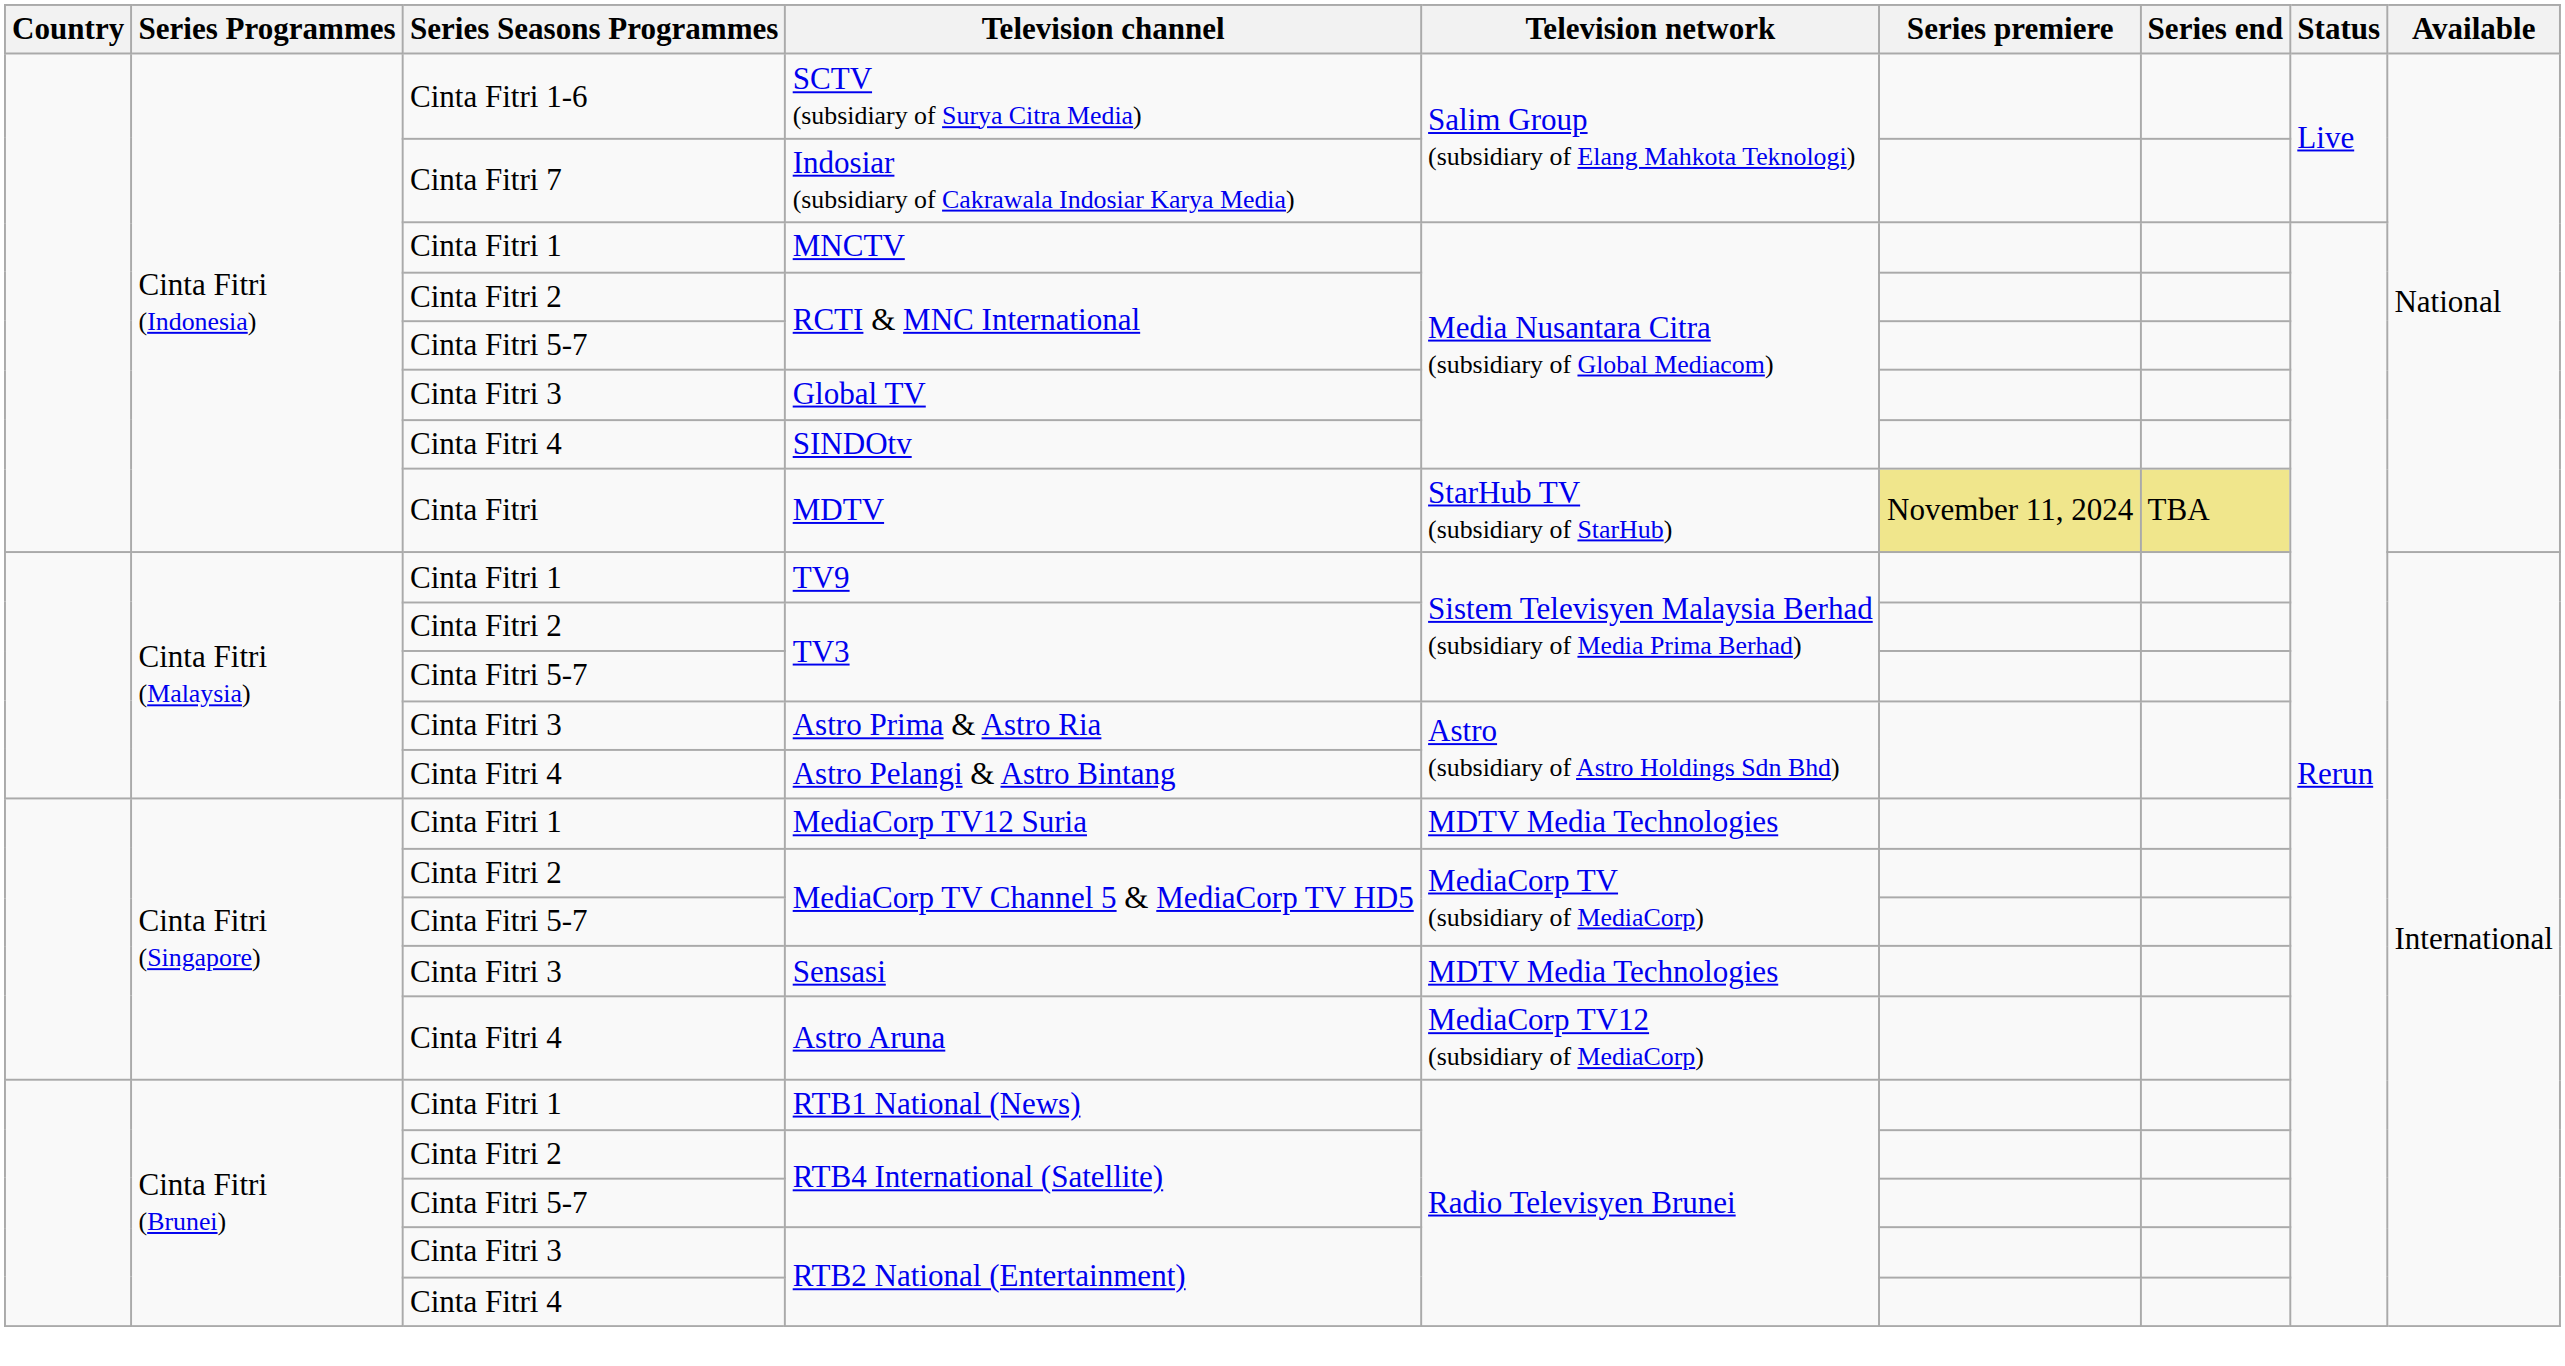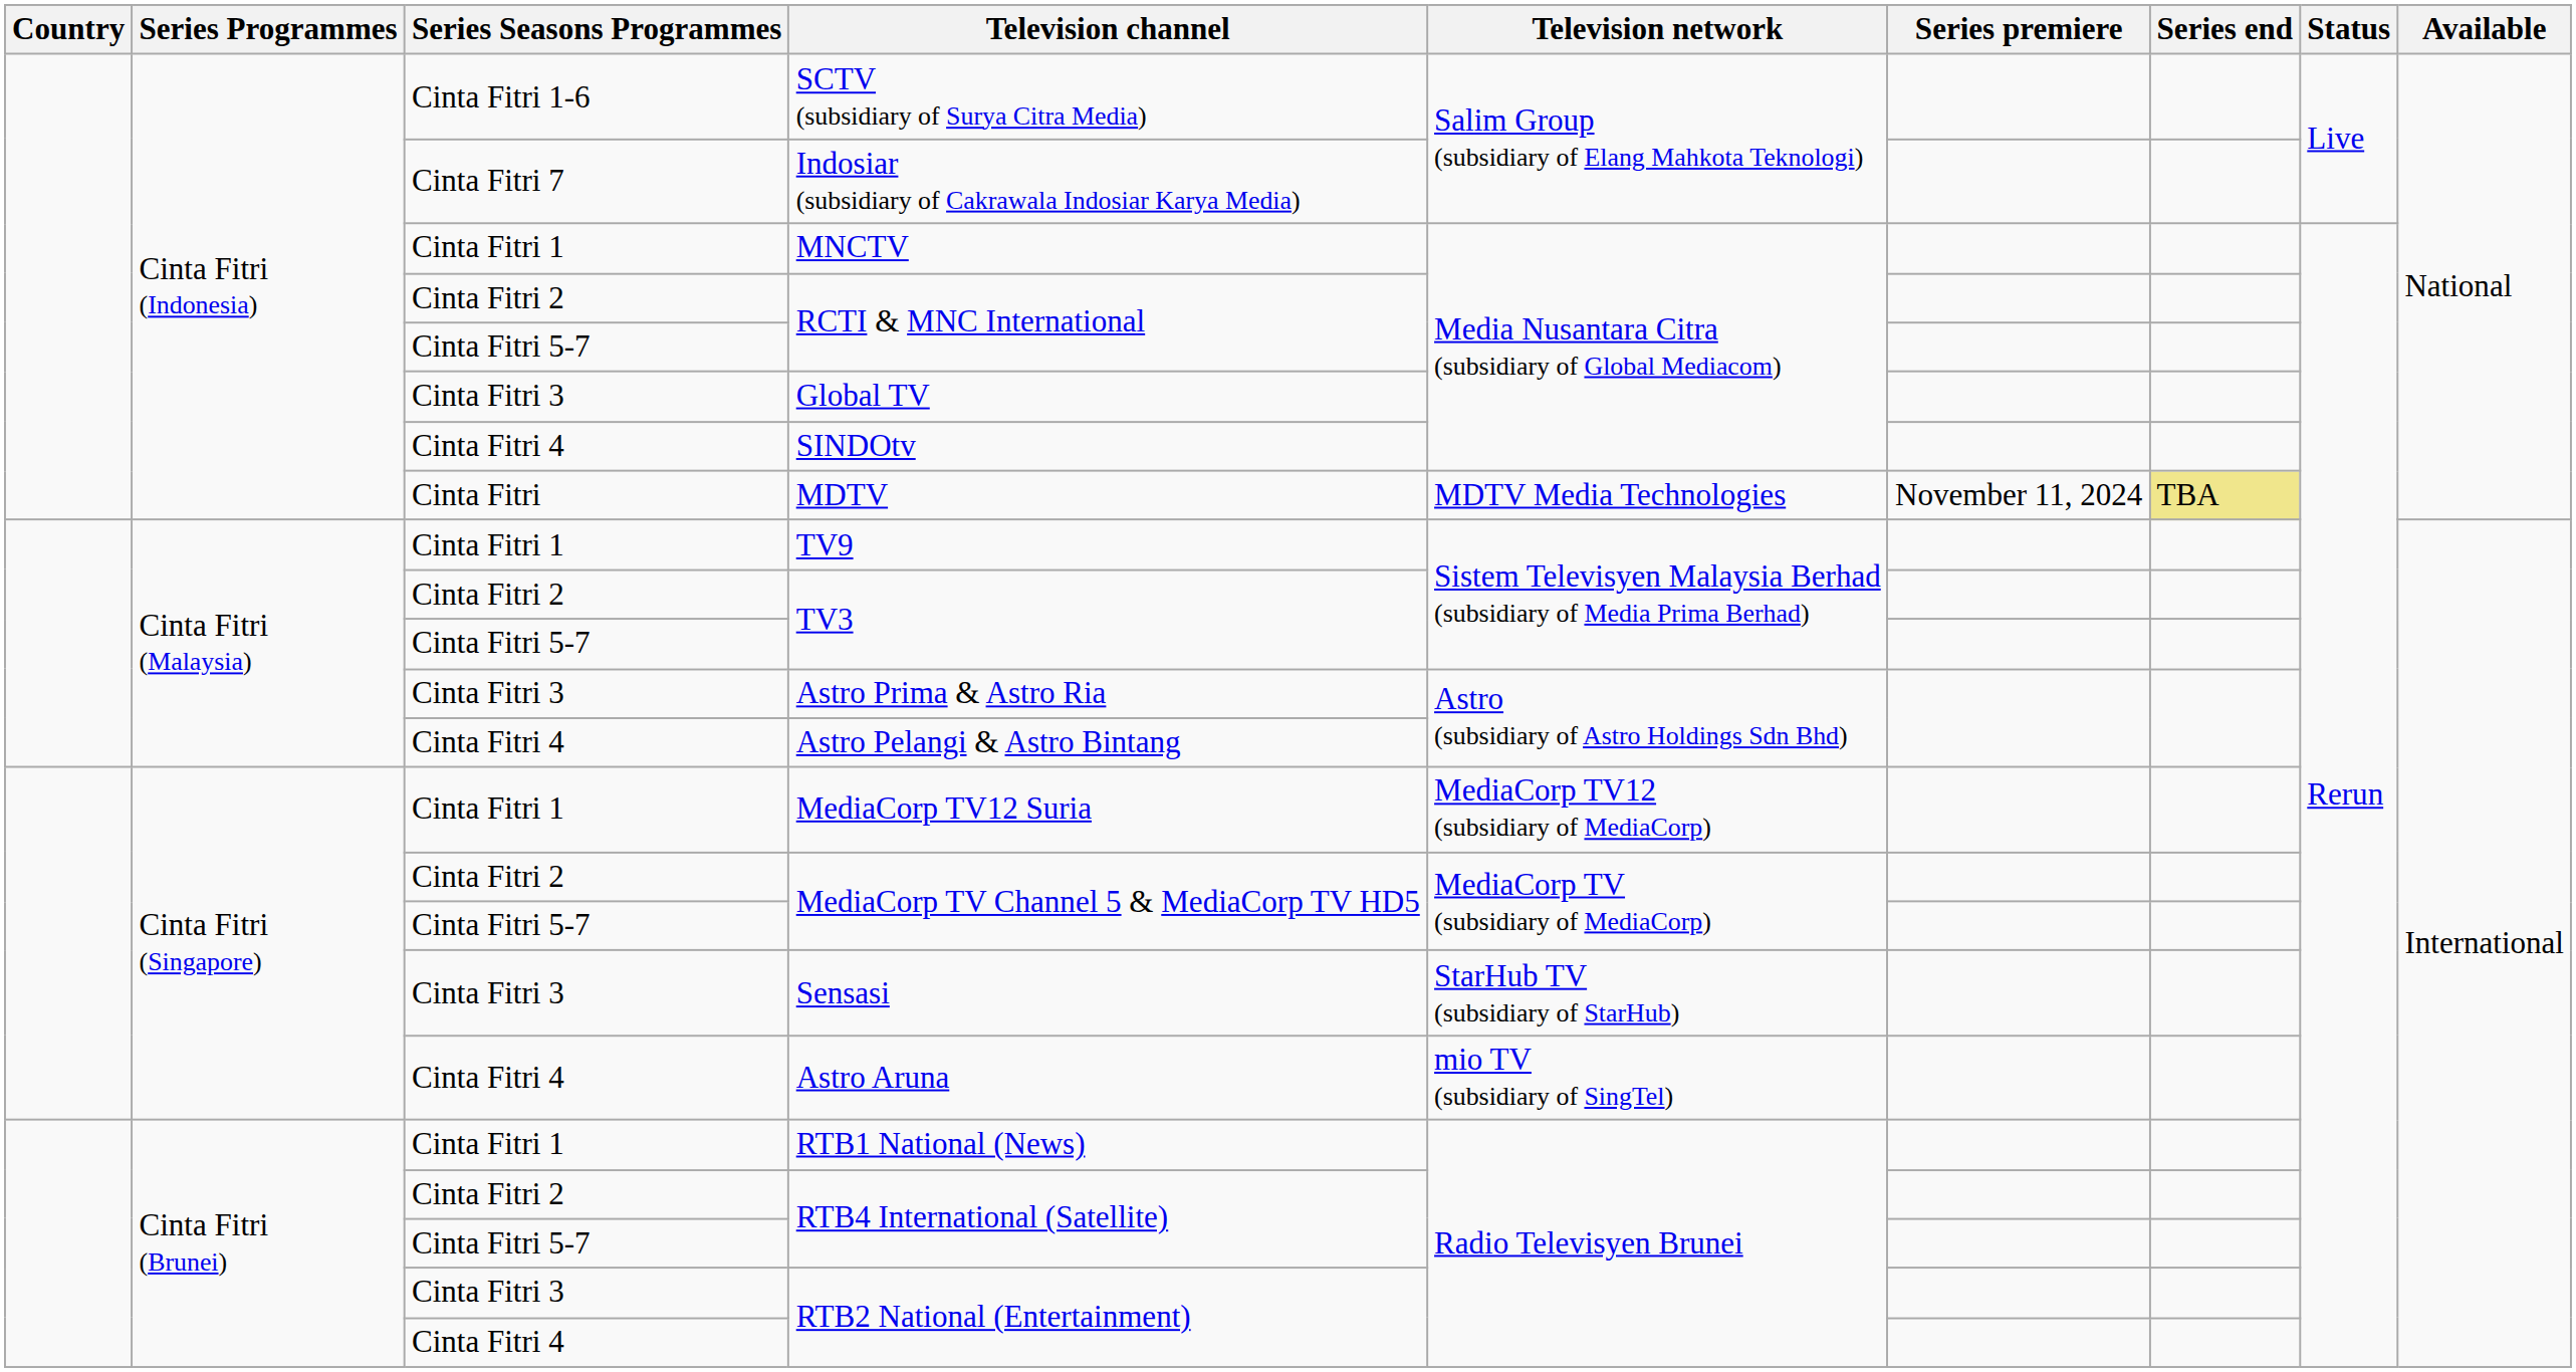MDTV | Television network: StarHub TV (subsidiary of StarHub) -> MDTV Media Technologies
MDTV | Series premiere: khaki background -> no background
MediaCorp TV12 Suria | Television network: MDTV Media Technologies -> MediaCorp TV12 (subsidiary of MediaCorp)
Sensasi | Television network: MDTV Media Technologies -> StarHub TV (subsidiary of StarHub)
Astro Aruna | Television network: MediaCorp TV12 (subsidiary of MediaCorp) -> mio TV (subsidiary of SingTel)
